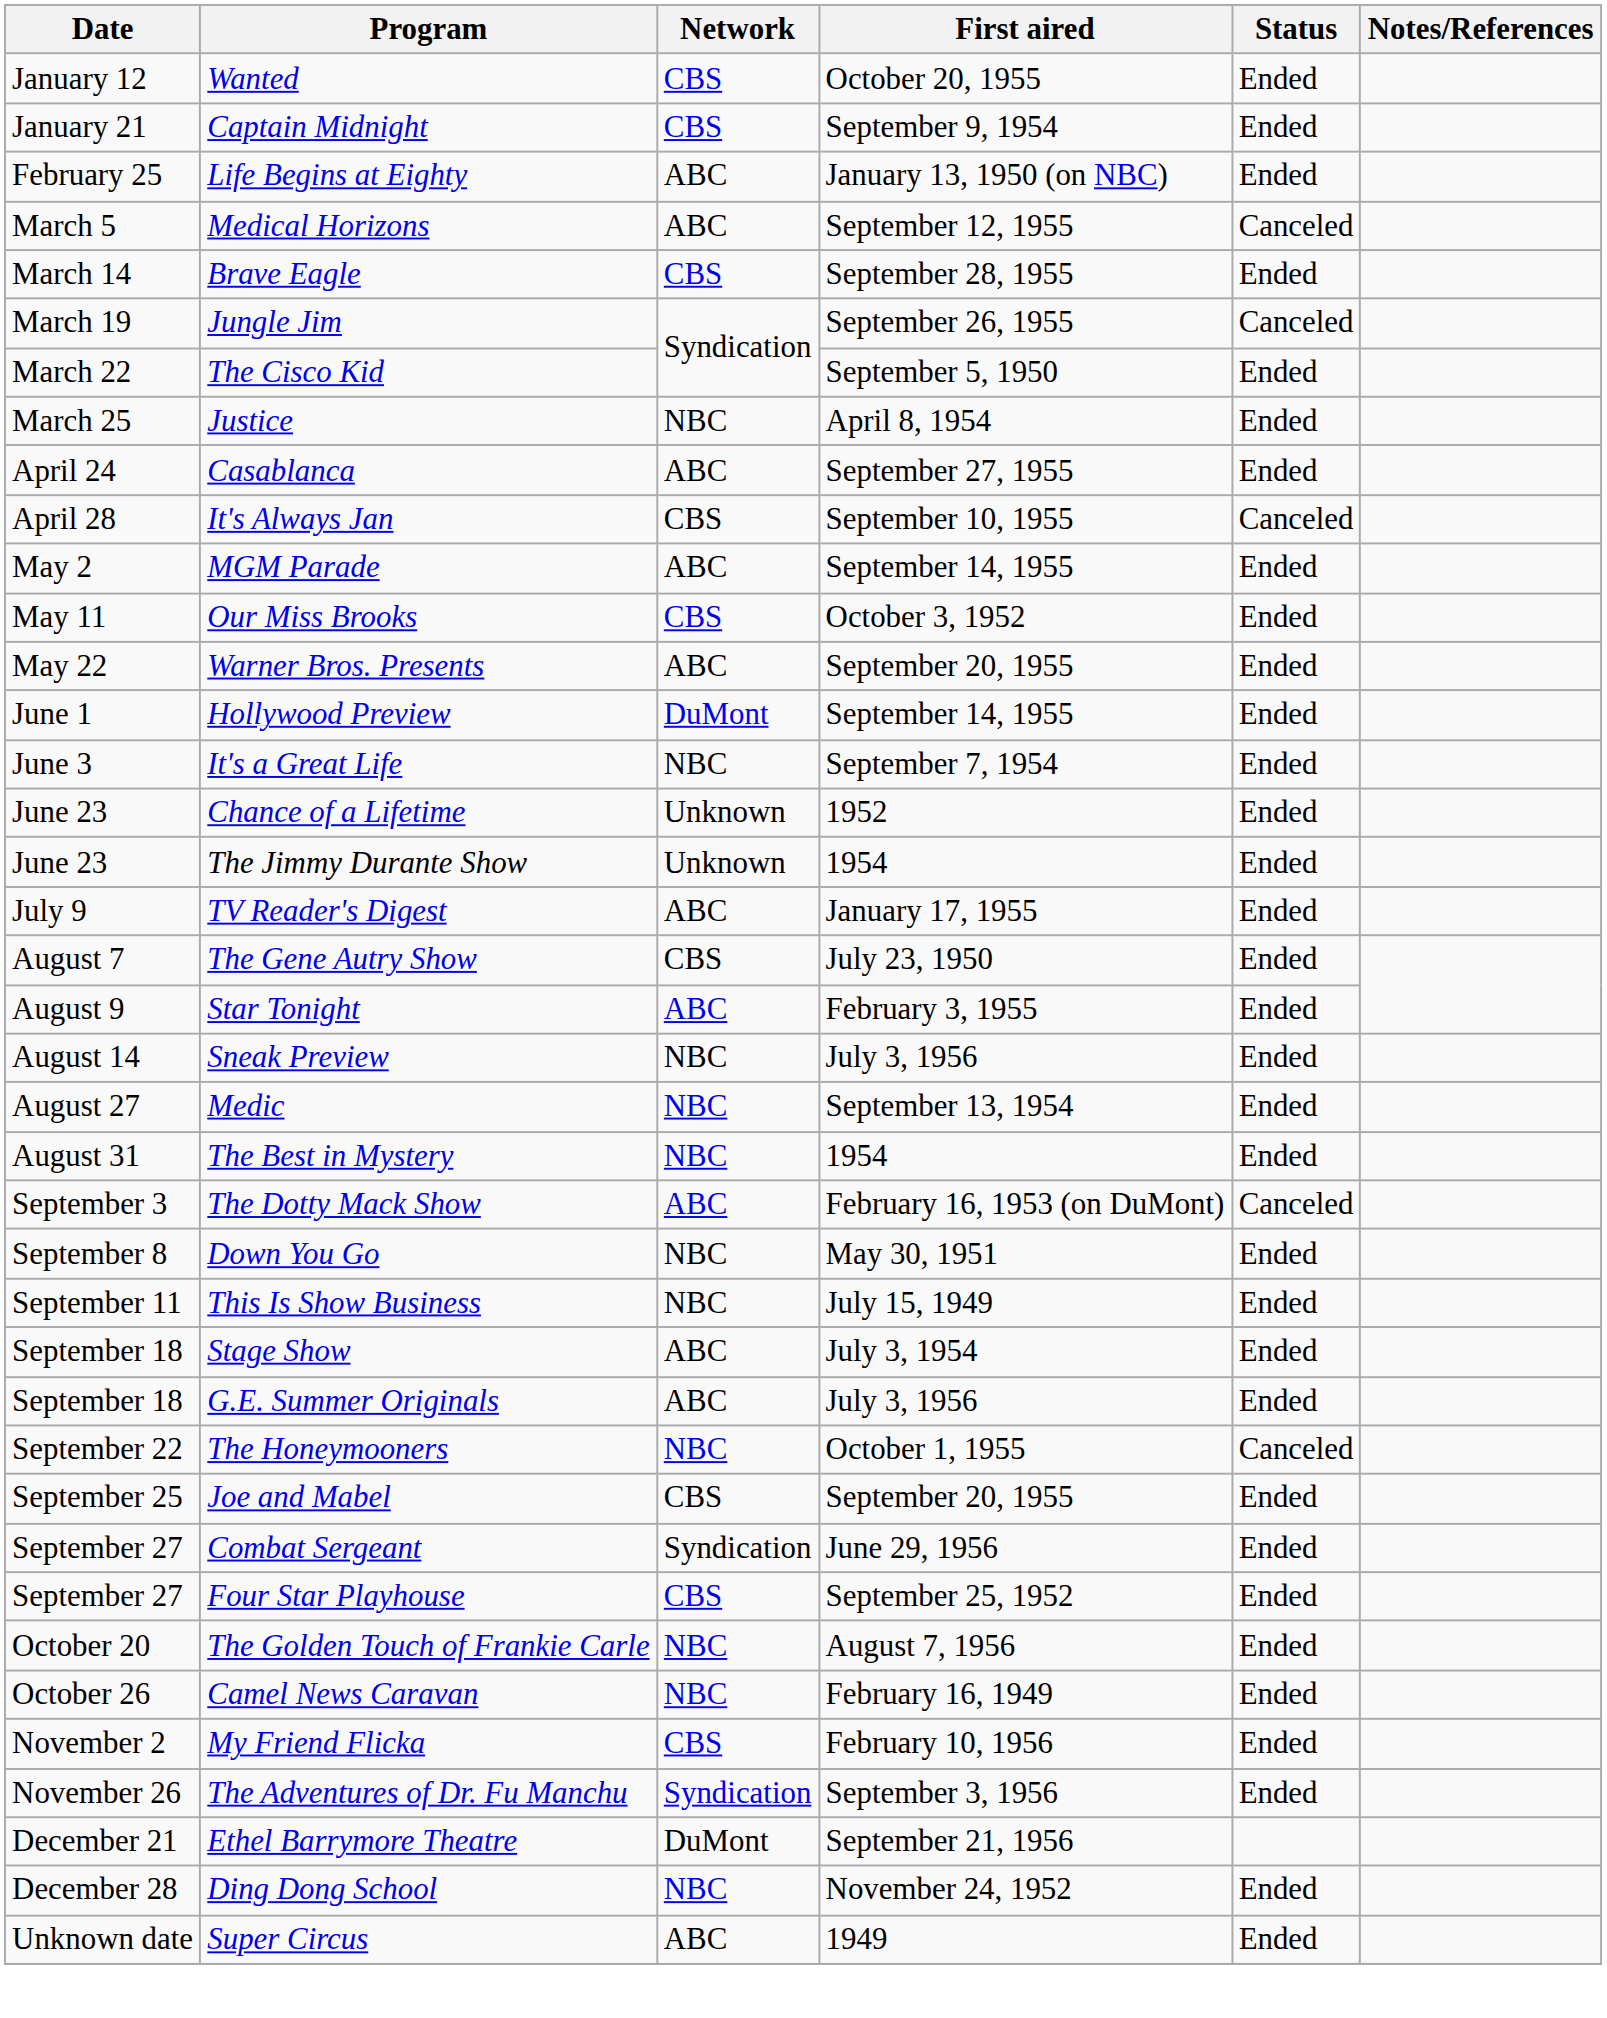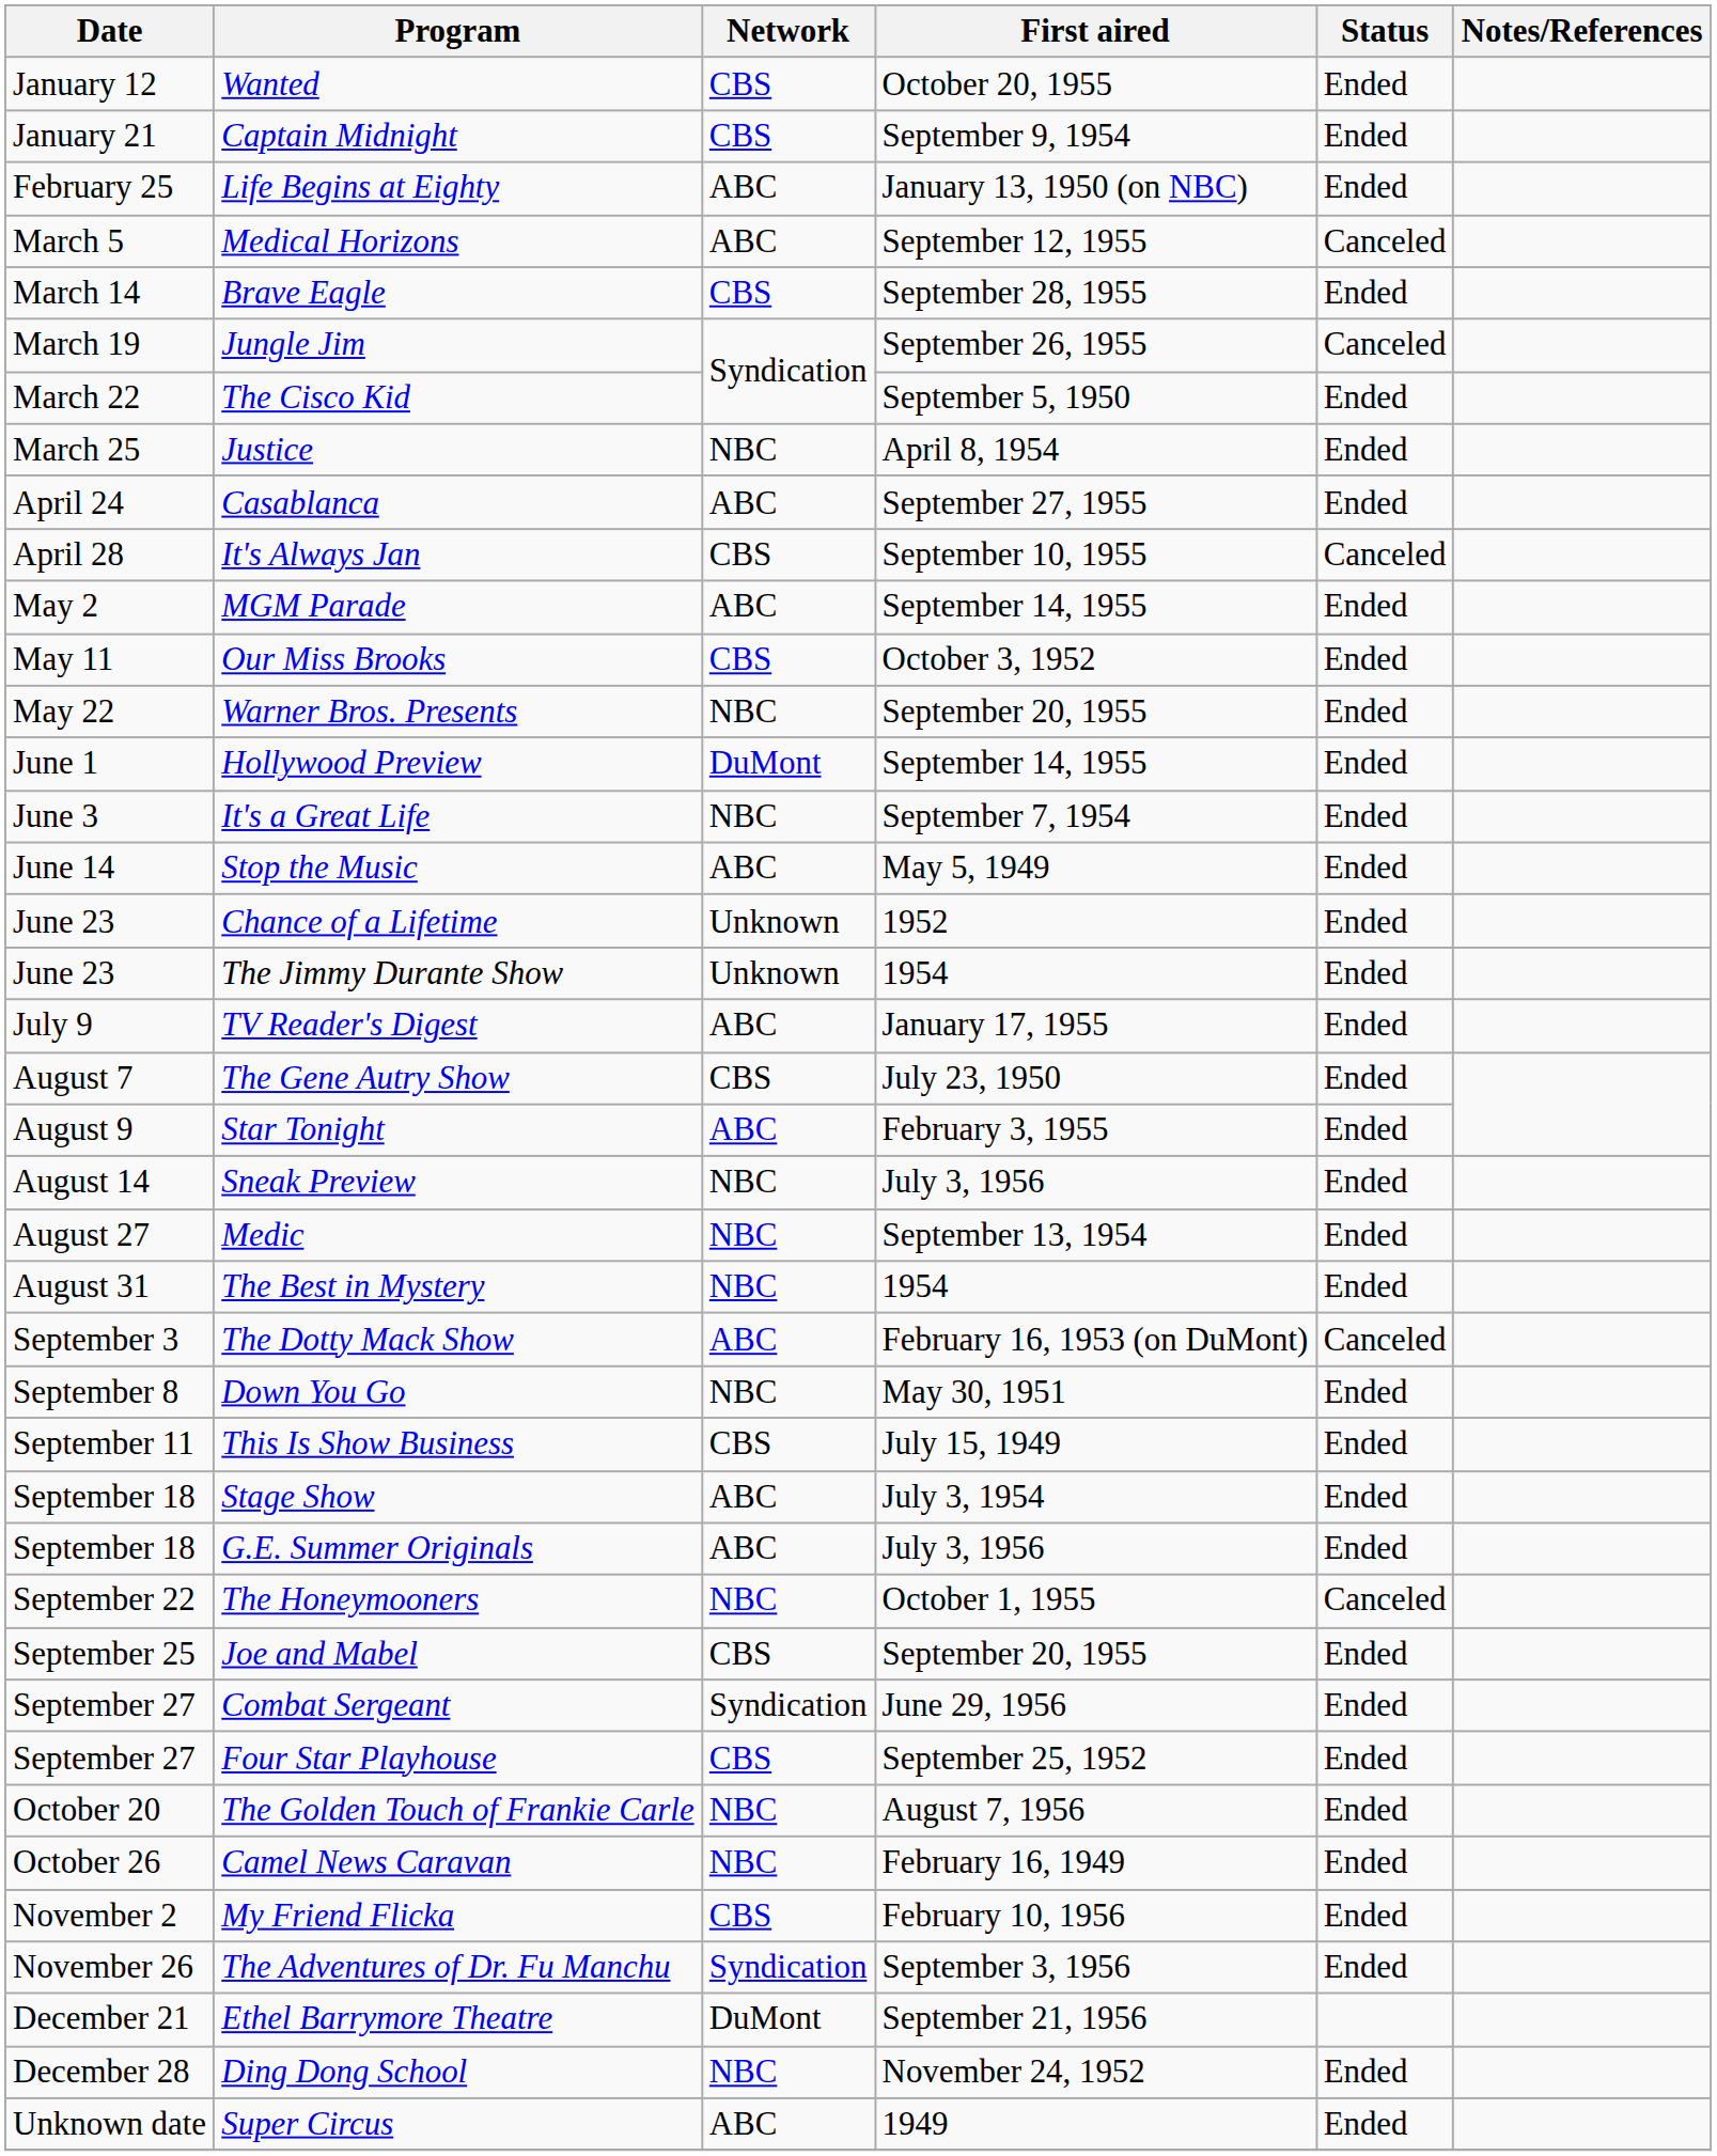Warner Bros. Presents | Network: ABC -> NBC
+ row: June 14 | Stop the Music | ABC | May 5, 1949 | Ended
This Is Show Business | Network: NBC -> CBS
